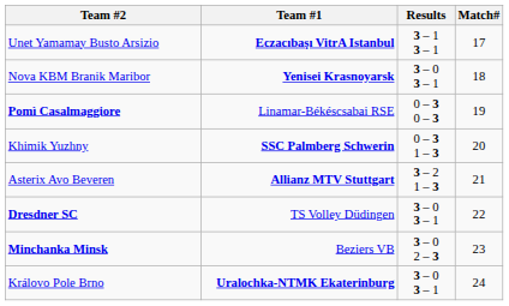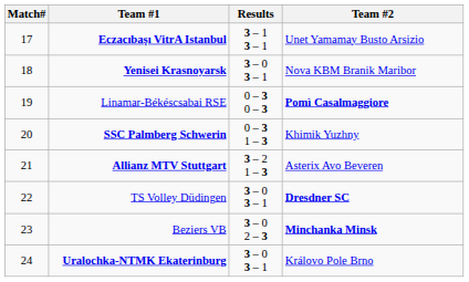columns swapped: Match# <-> Team #2
